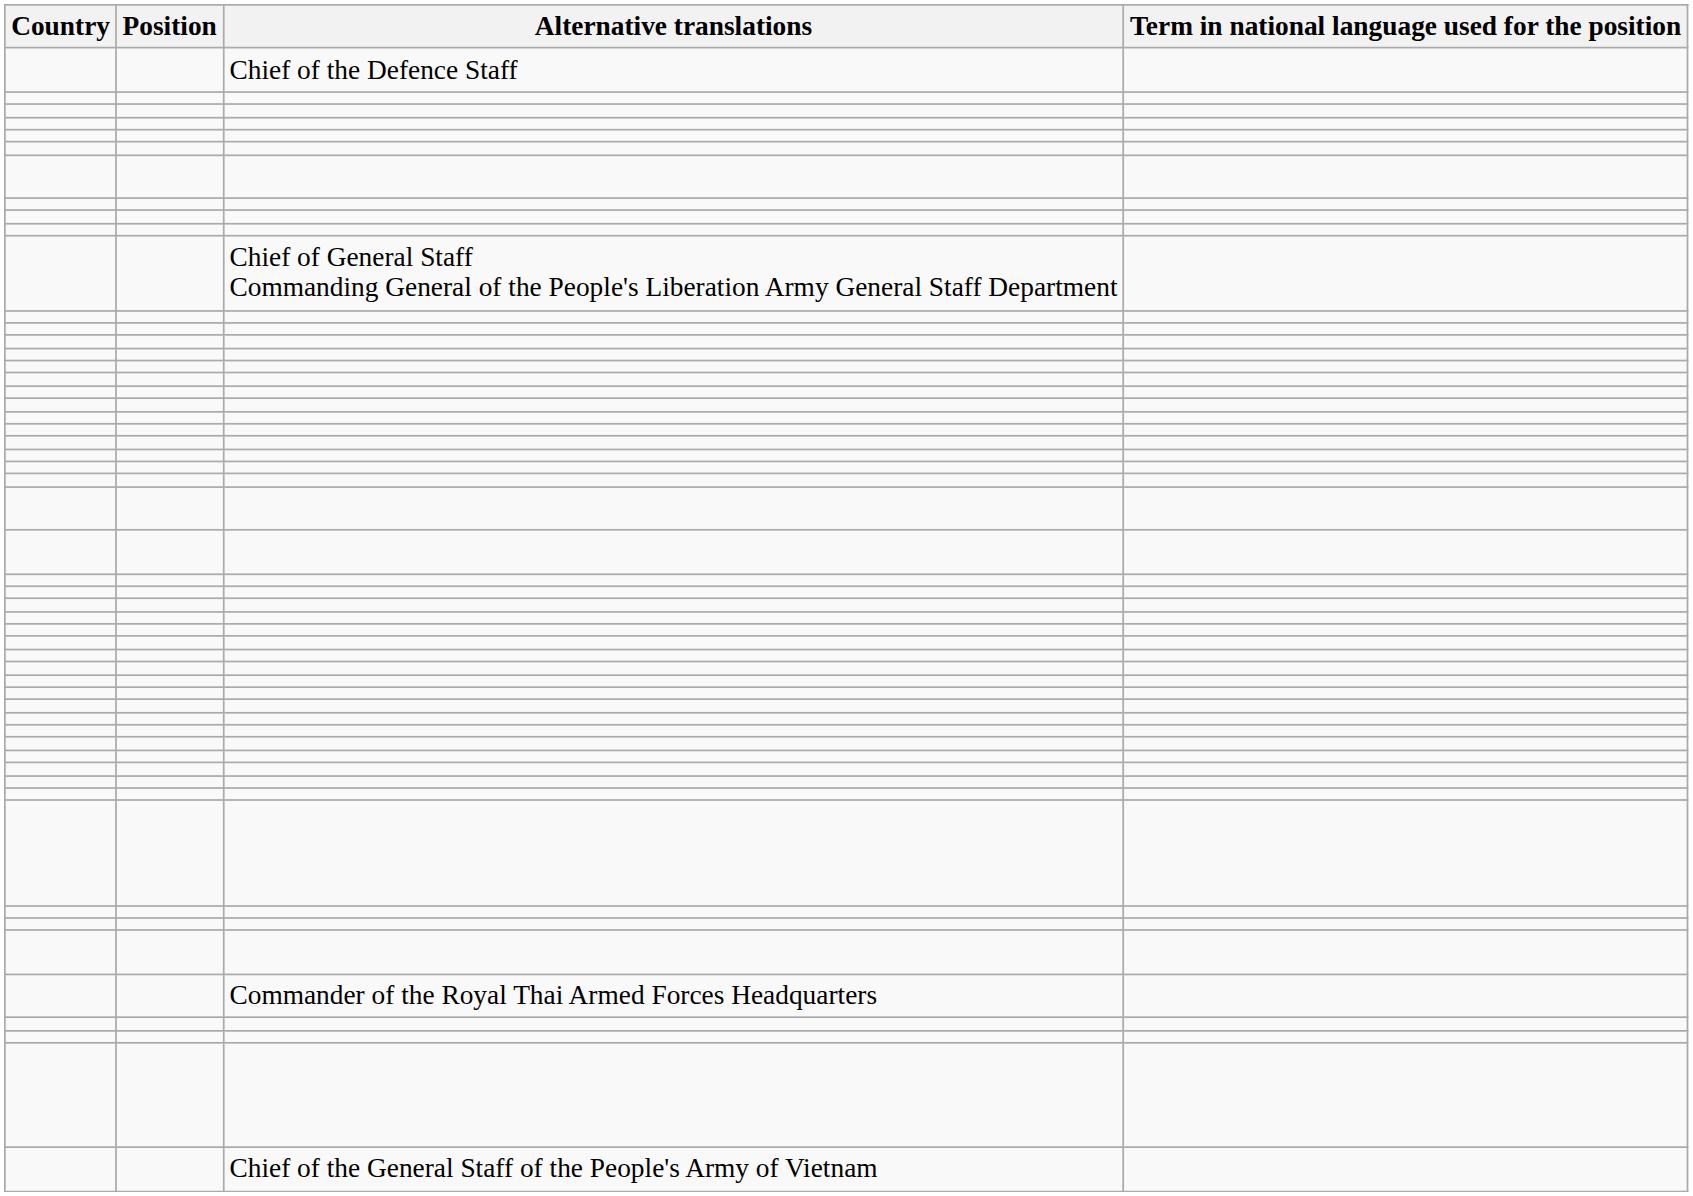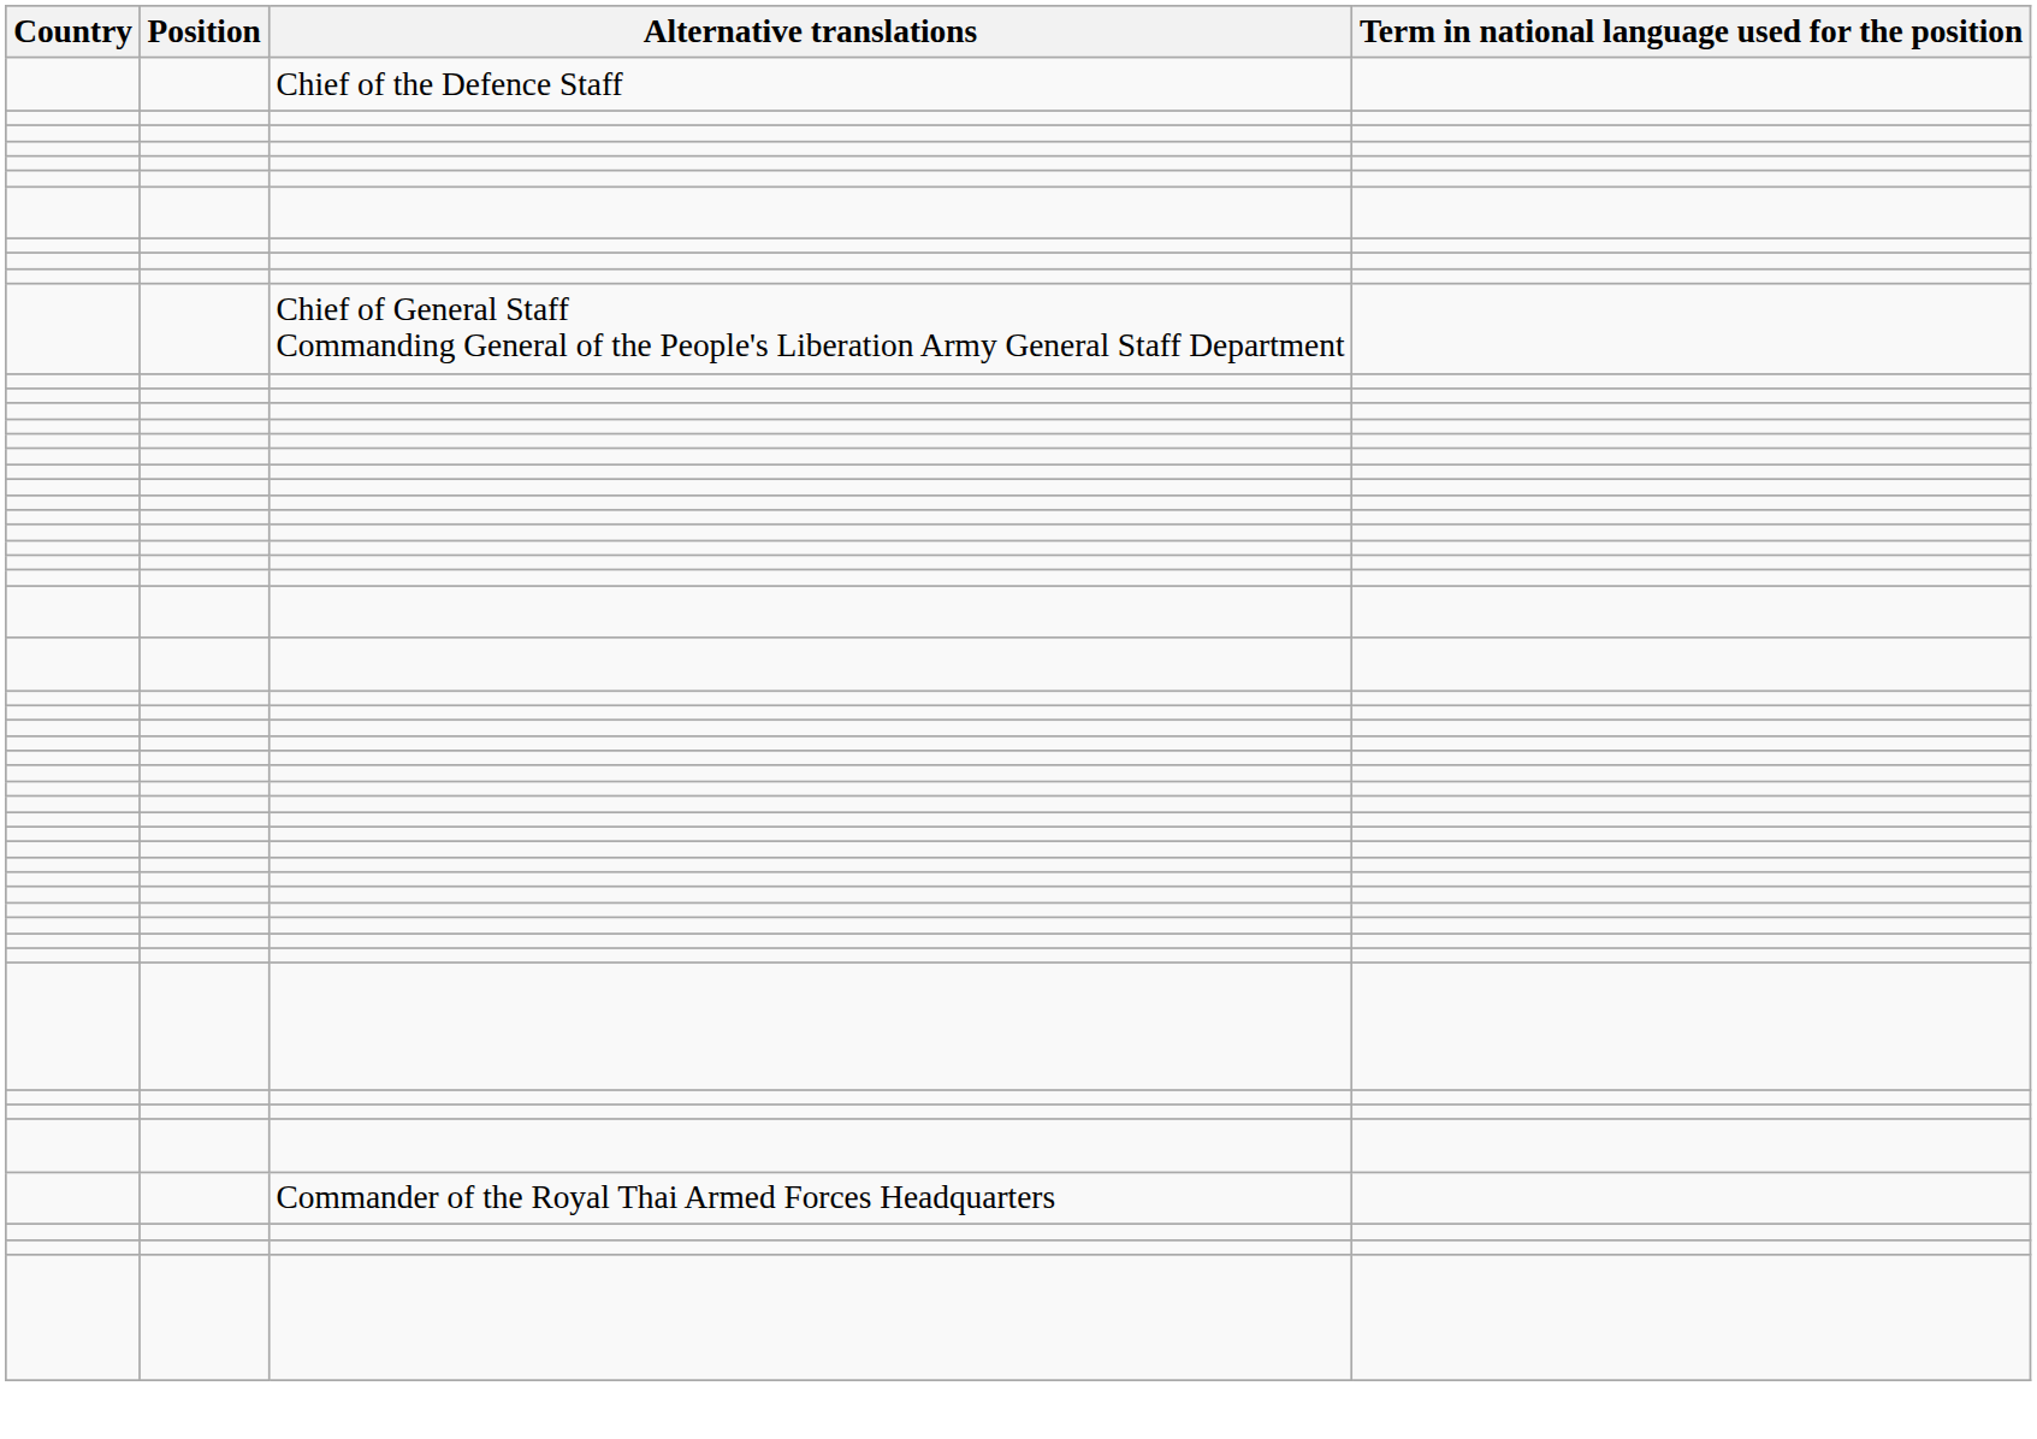- row: Chief of the General Staff of the People's Army of Vietnam
